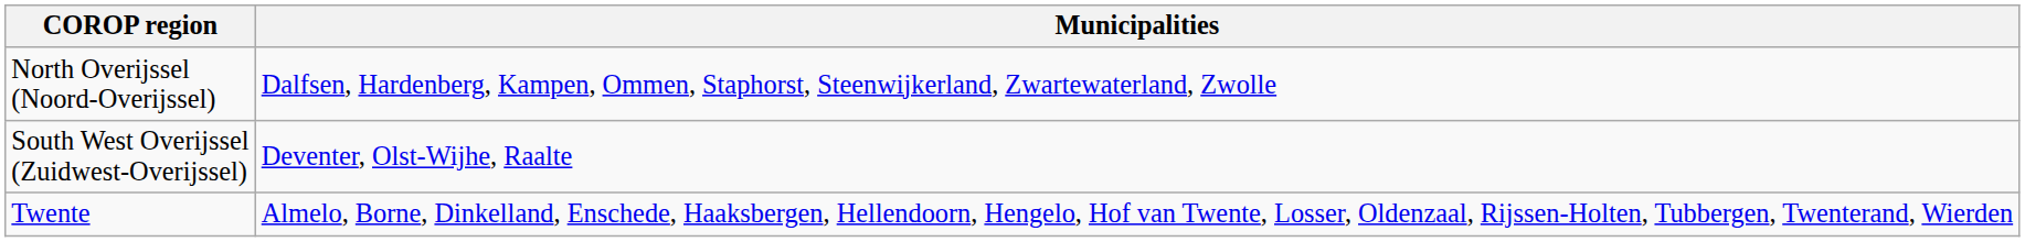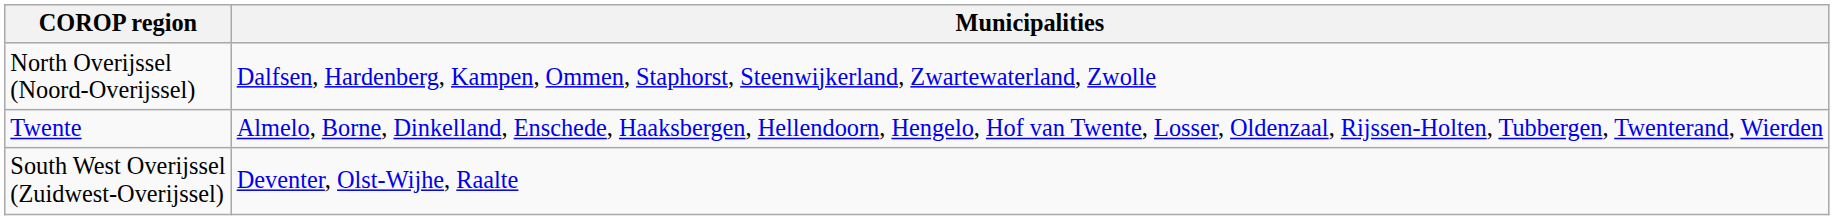rows swapped: South West Overijssel (Zuidwest-Overijssel) <-> Twente
